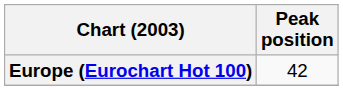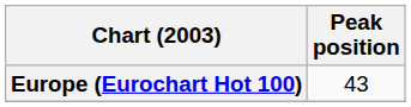Europe (Eurochart Hot 100) | Peak position: 42 -> 43
